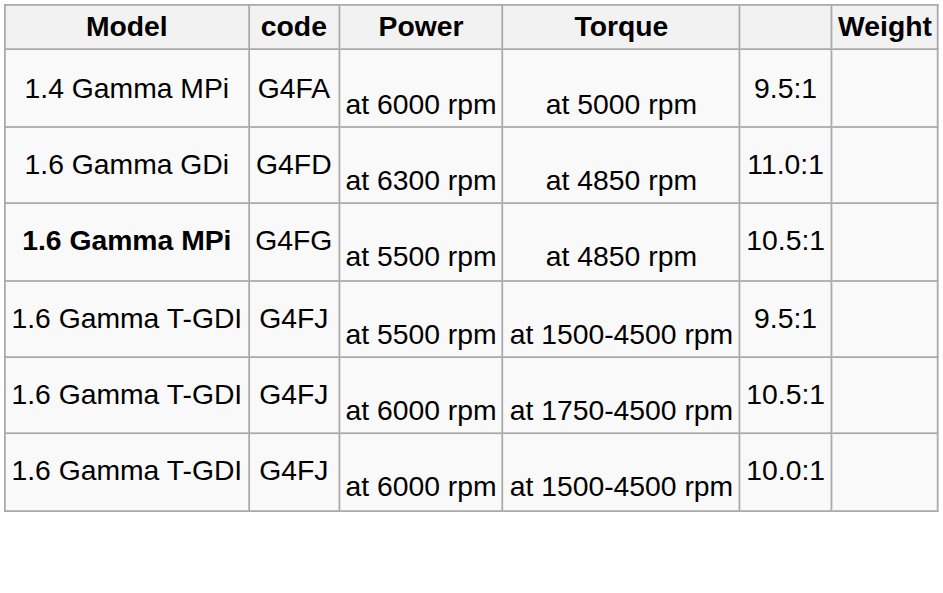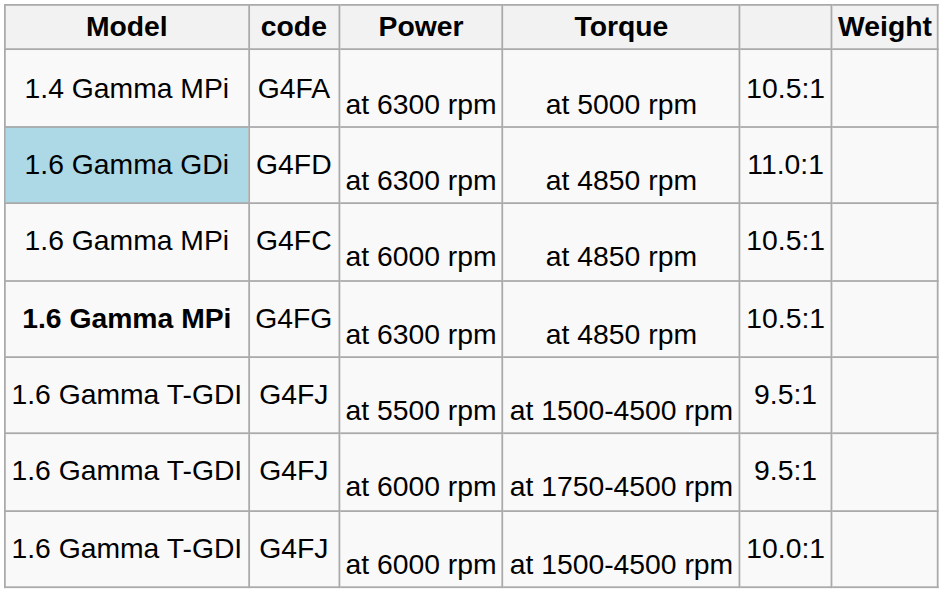G4FA | Power: at 6000 rpm -> at 6300 rpm
G4FA | column 5: 9.5:1 -> 10.5:1
G4FD | Model: no background -> lightblue background
+ row: 1.6 Gamma MPi | G4FC | at 6000 rpm | at 4850 rpm | 10.5:1
G4FG | Power: at 5500 rpm -> at 6300 rpm
G4FJ / at 1750-4500 rpm | column 5: 10.5:1 -> 9.5:1
